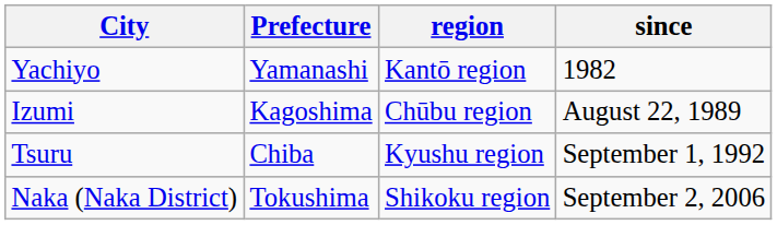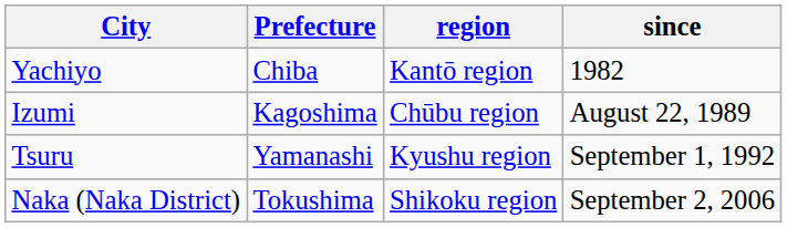Yachiyo | Prefecture: Yamanashi -> Chiba
Tsuru | Prefecture: Chiba -> Yamanashi
